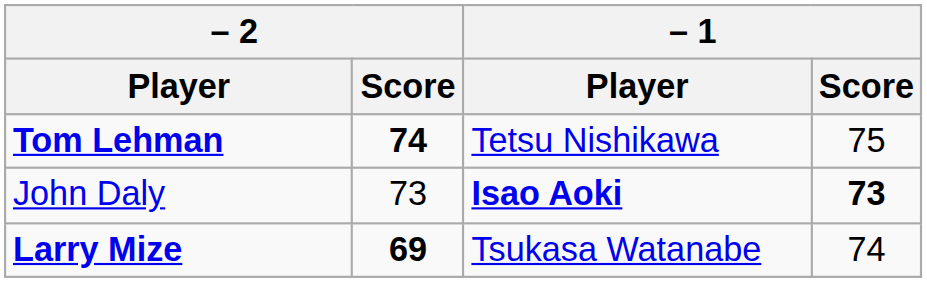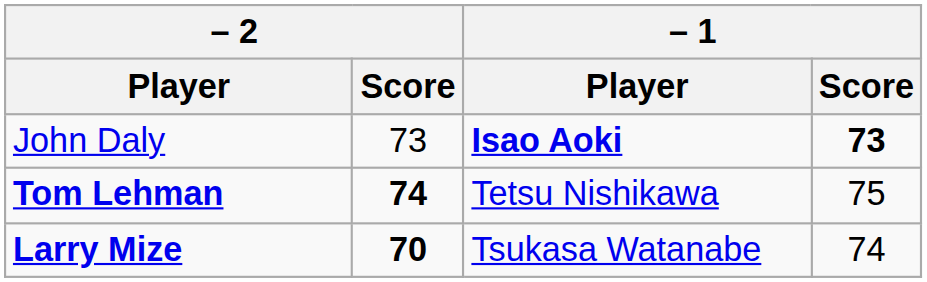rows swapped: John Daly <-> Tom Lehman
Larry Mize | – 2 / Score: 69 -> 70
